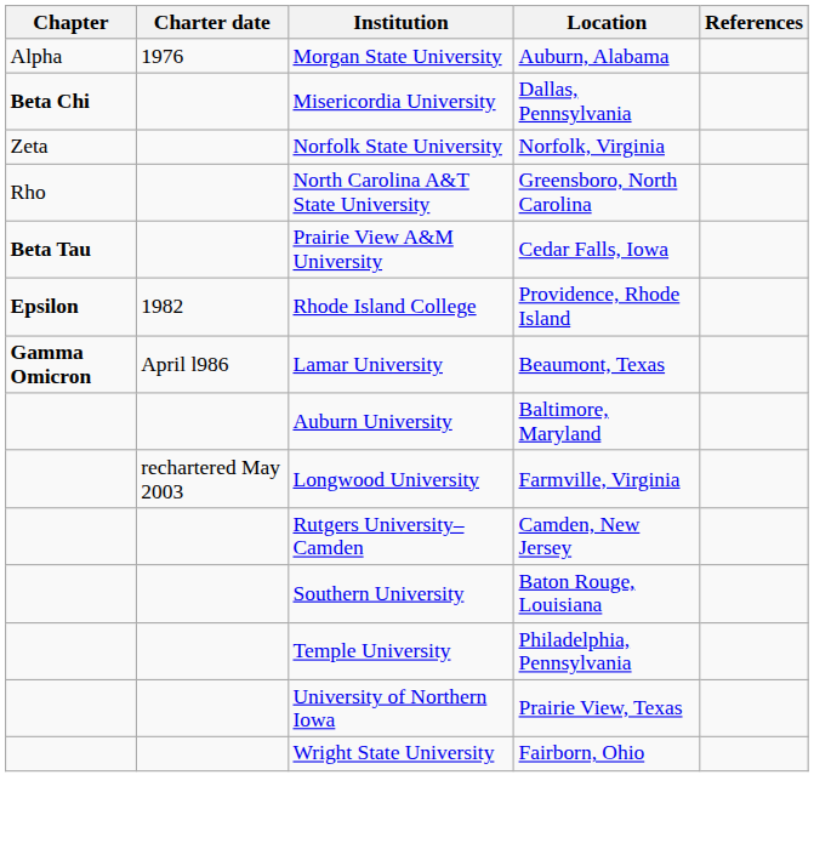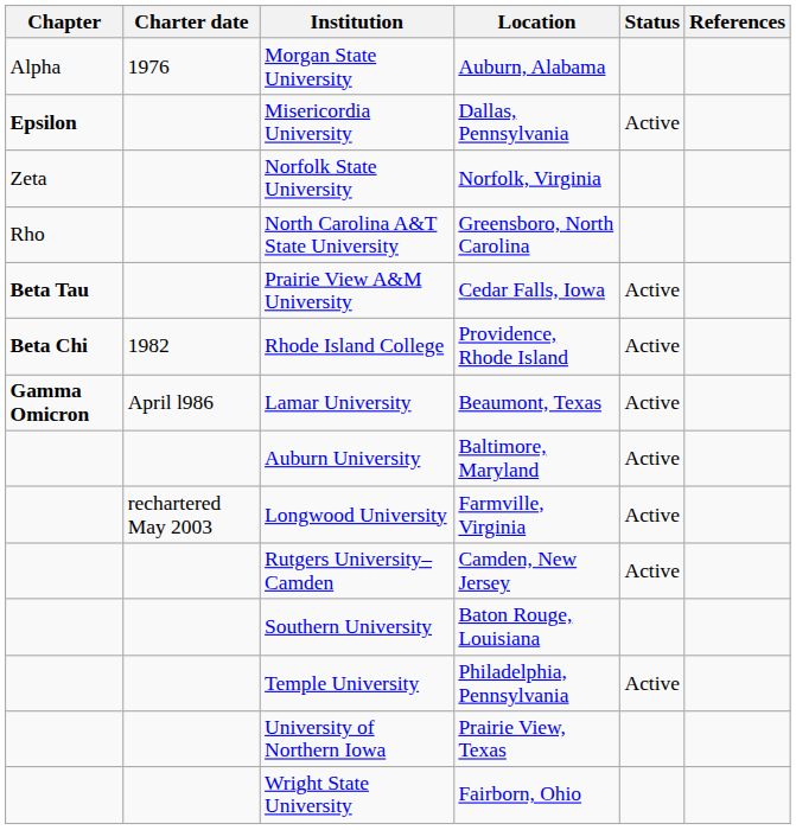+ column: Status | Active | Active | Active | Active | Active | Active | Active | Active
Misericordia University | Chapter: Beta Chi -> Epsilon
Rhode Island College | Chapter: Epsilon -> Beta Chi
